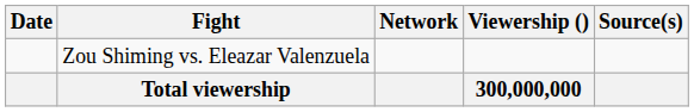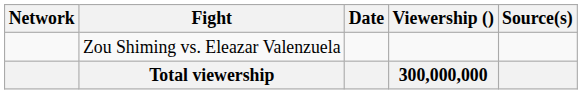columns swapped: Date <-> Network
